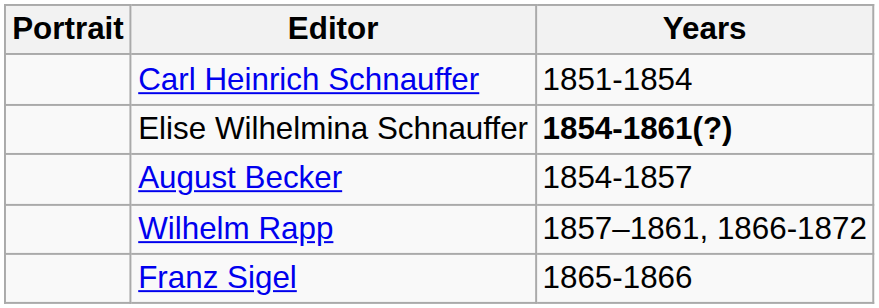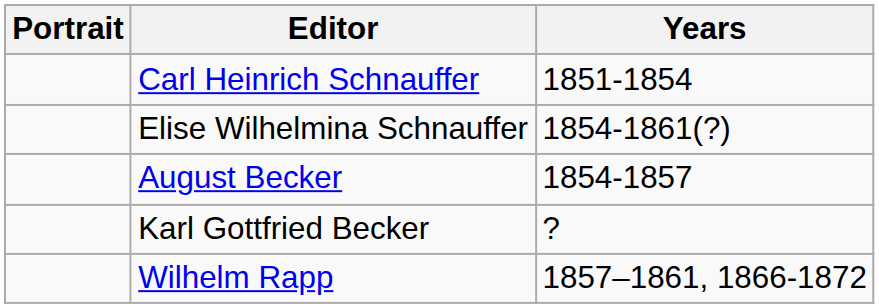Elise Wilhelmina Schnauffer | Years: bold -> normal
+ row: Karl Gottfried Becker | ?
- row: Franz Sigel | 1865-1866
